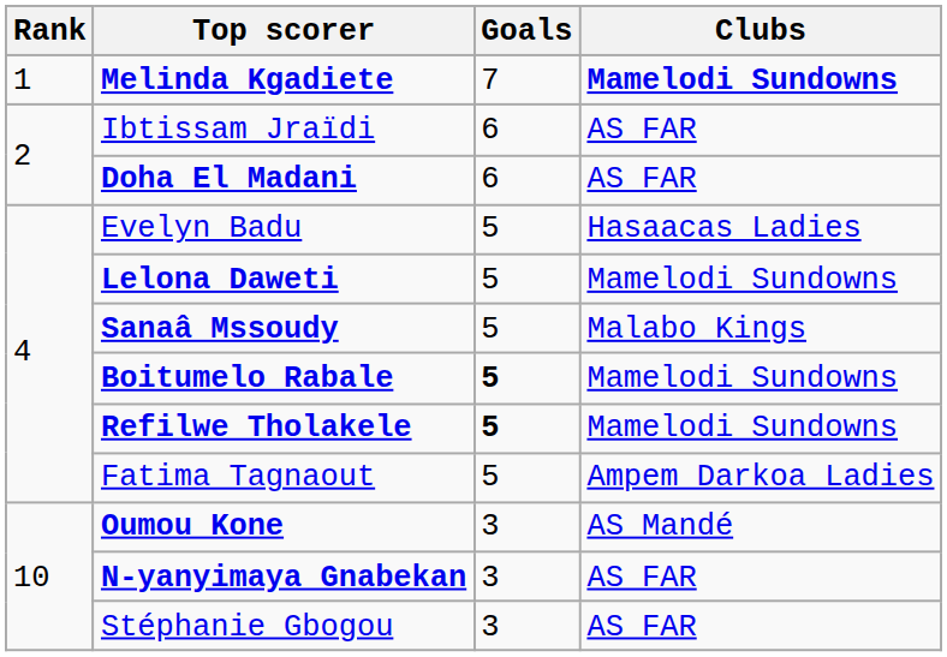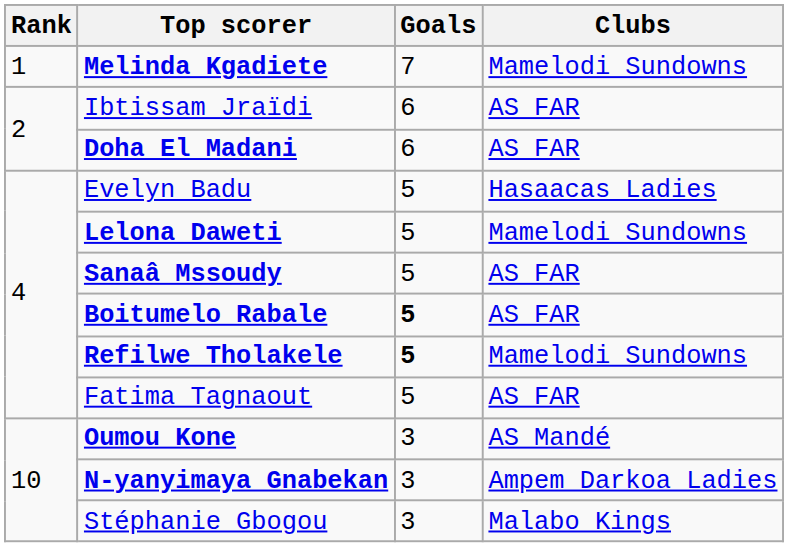Melinda Kgadiete | Clubs: bold -> normal
Sanaâ Mssoudy | Clubs: Malabo Kings -> AS FAR
Boitumelo Rabale | Clubs: Mamelodi Sundowns -> AS FAR
Fatima Tagnaout | Clubs: Ampem Darkoa Ladies -> AS FAR
N-yanyimaya Gnabekan | Clubs: AS FAR -> Ampem Darkoa Ladies
Stéphanie Gbogou | Clubs: AS FAR -> Malabo Kings
